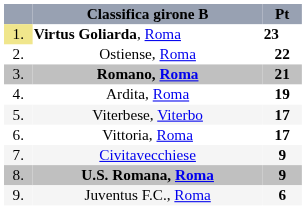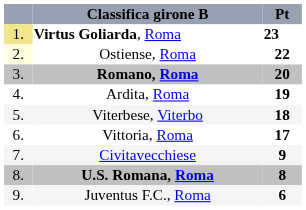Ostiense, Roma | column 1: no background -> lightyellow background
Romano, Roma | Pt: 21 -> 20
Viterbese, Viterbo | Pt: 17 -> 18
U.S. Romana, Roma | Pt: 9 -> 8
